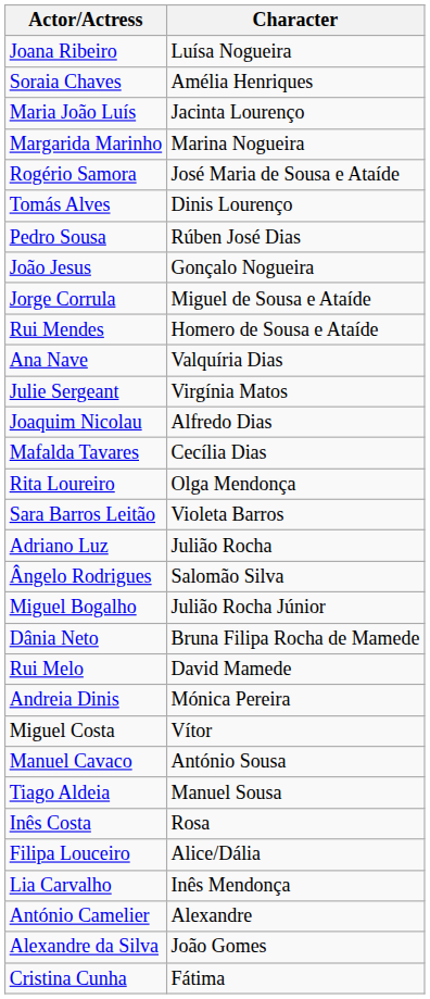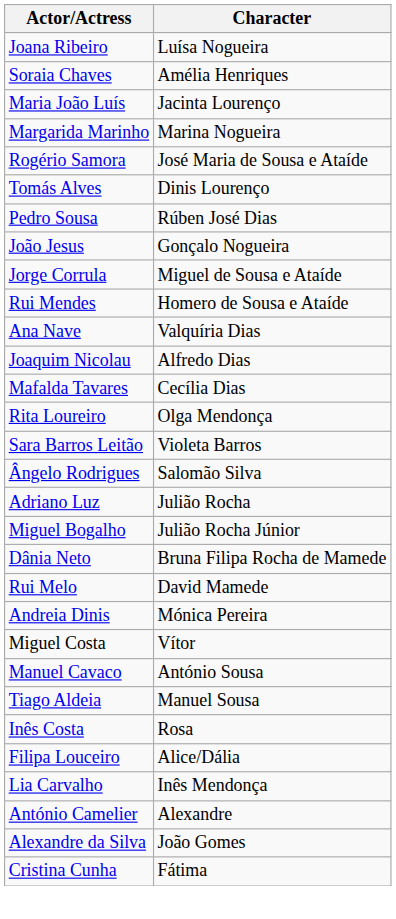- row: Julie Sergeant | Virgínia Matos
rows swapped: Ângelo Rodrigues <-> Adriano Luz
